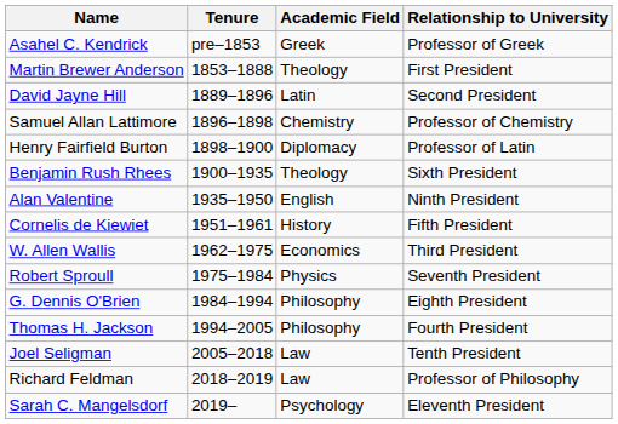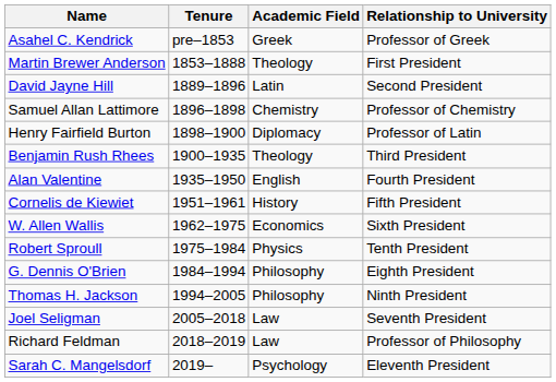Benjamin Rush Rhees | Relationship to University: Sixth President -> Third President
Alan Valentine | Relationship to University: Ninth President -> Fourth President
W. Allen Wallis | Relationship to University: Third President -> Sixth President
Robert Sproull | Relationship to University: Seventh President -> Tenth President
Thomas H. Jackson | Relationship to University: Fourth President -> Ninth President
Joel Seligman | Relationship to University: Tenth President -> Seventh President
